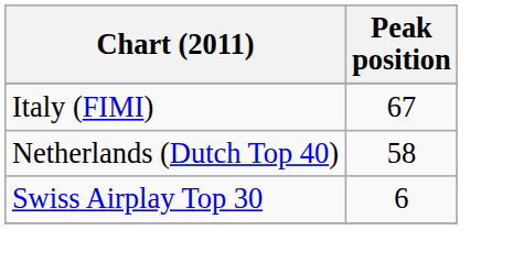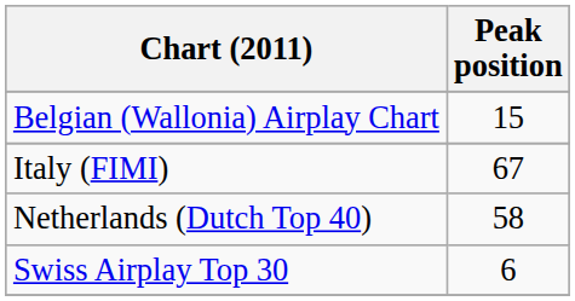+ row: Belgian (Wallonia) Airplay Chart | 15
